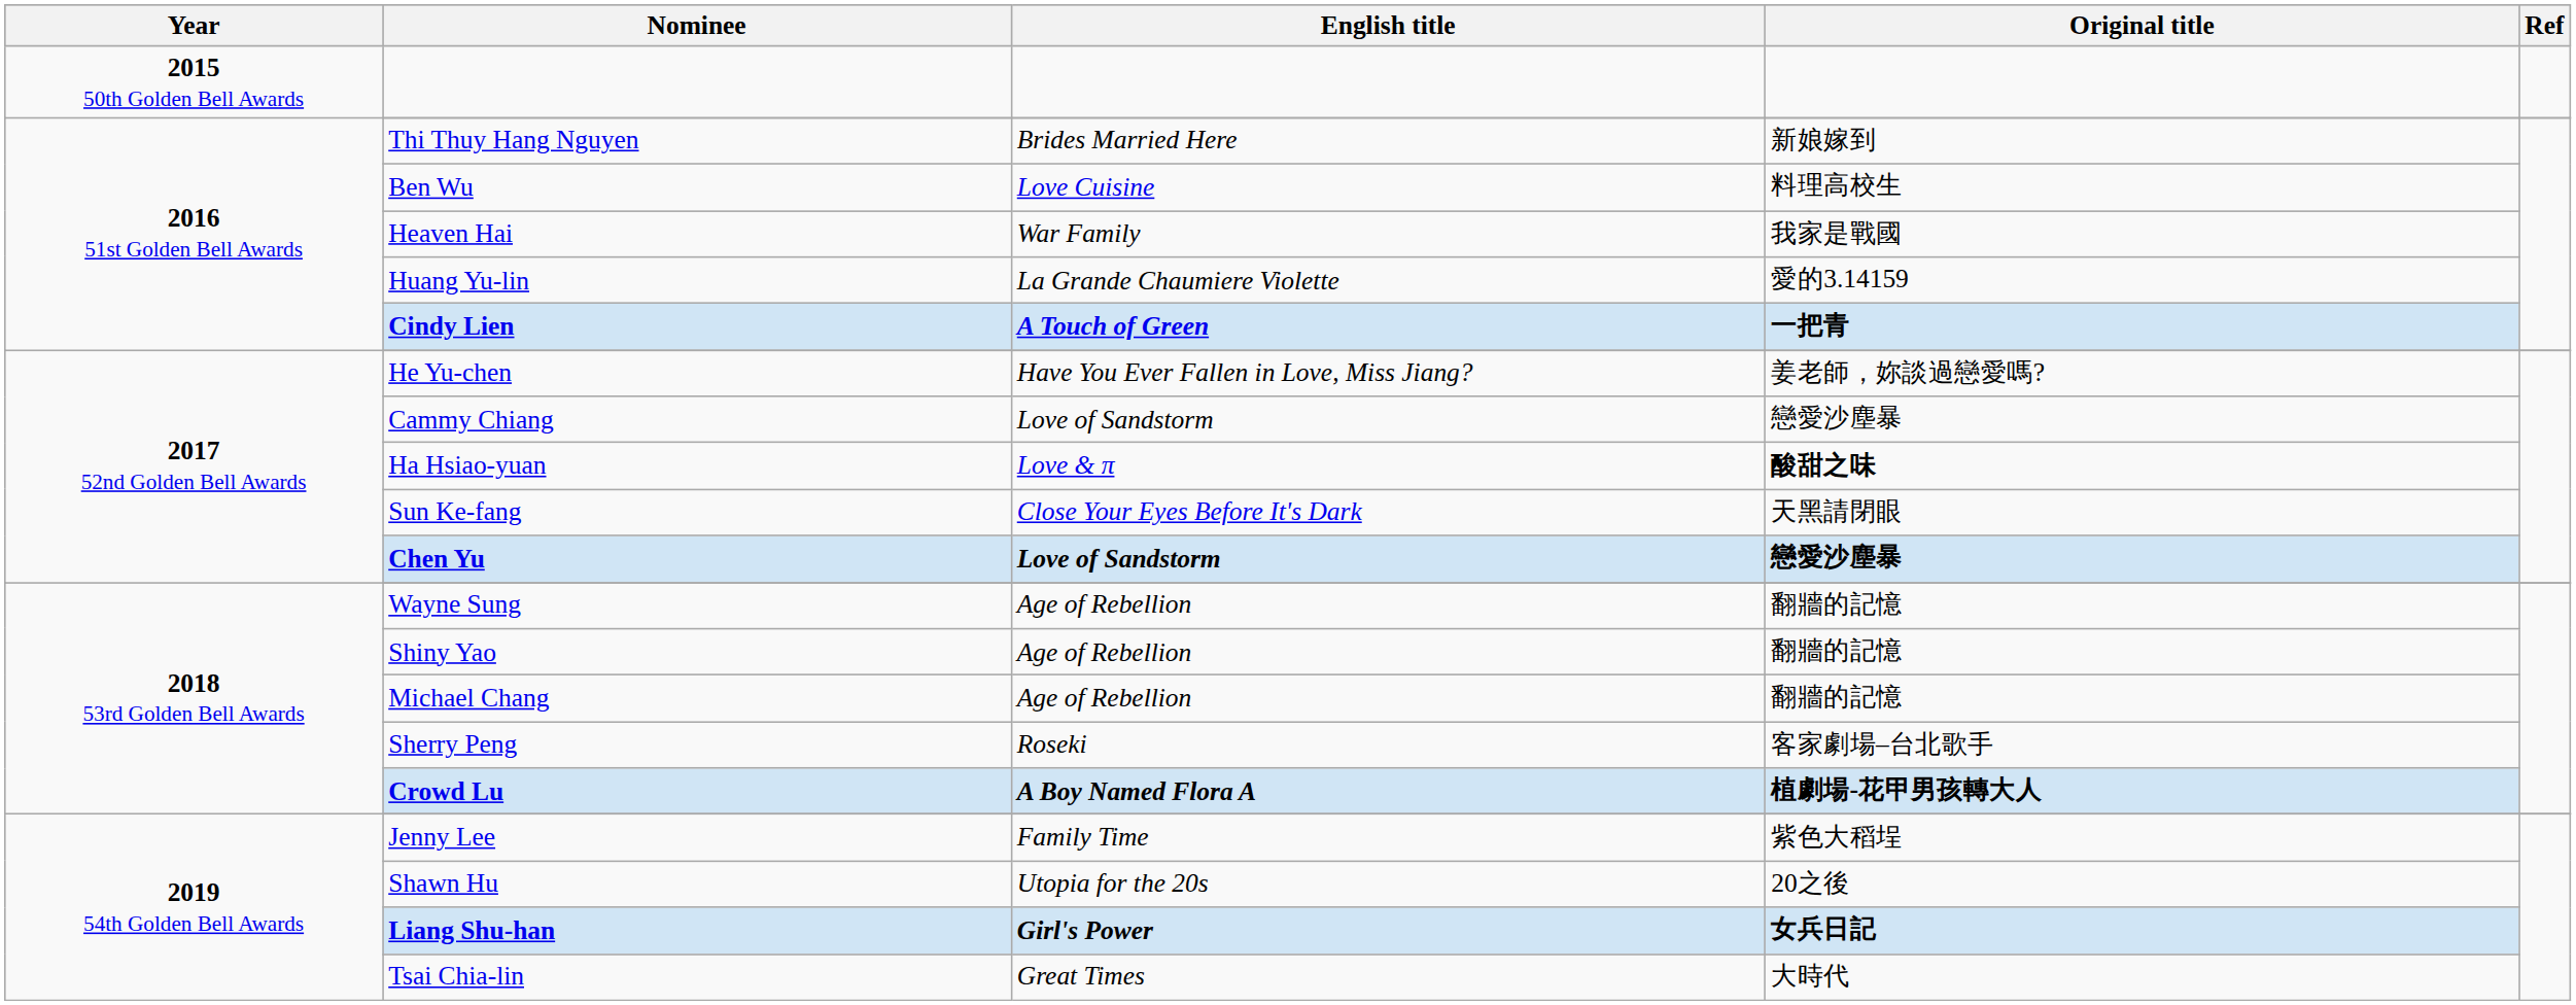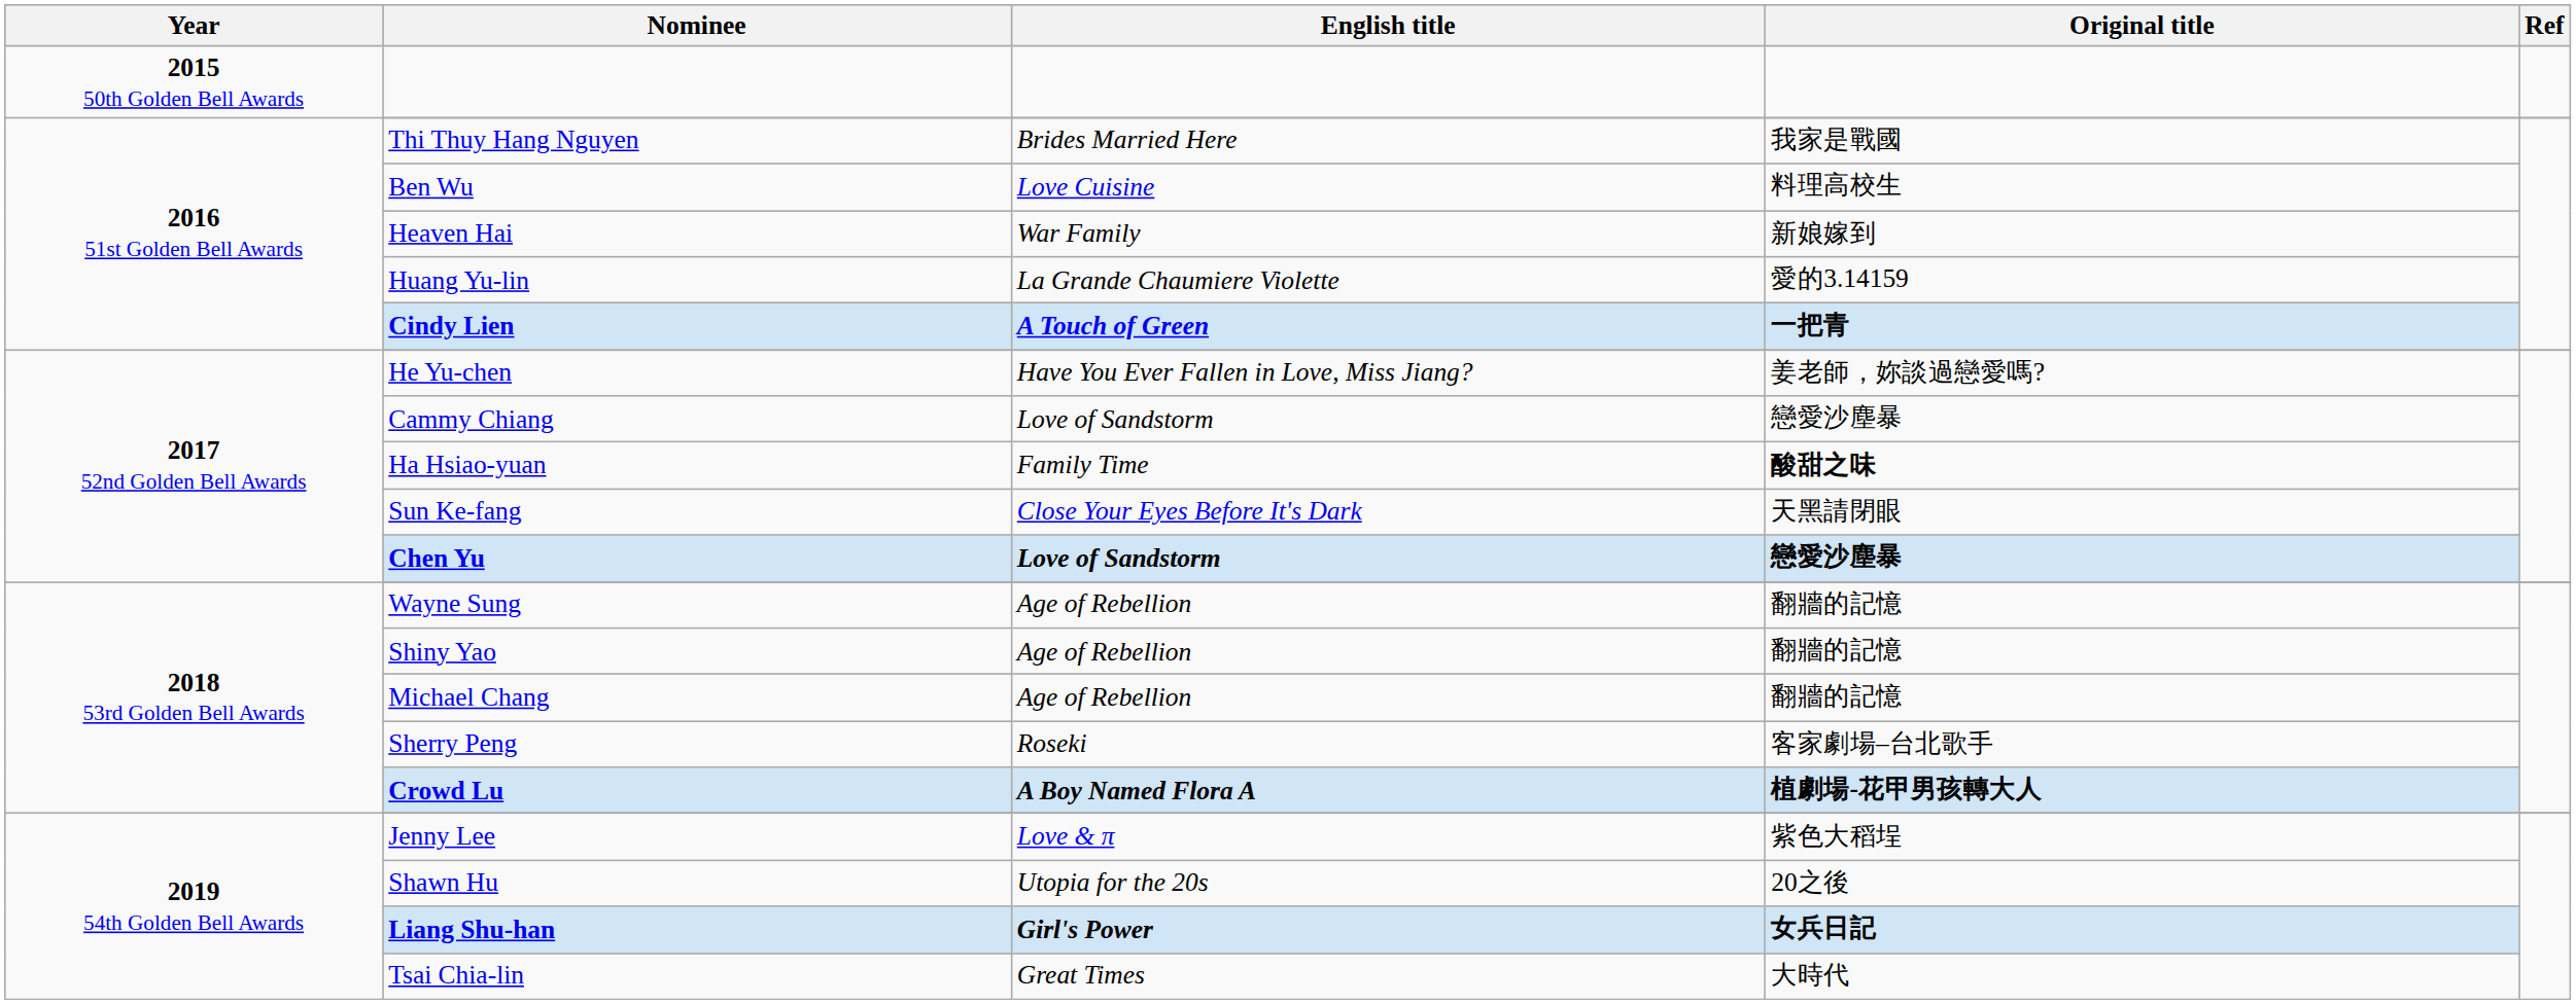Thi Thuy Hang Nguyen | Original title: 新娘嫁到 -> 我家是戰國
Heaven Hai | Original title: 我家是戰國 -> 新娘嫁到
Ha Hsiao-yuan | English title: Love & π -> Family Time
Jenny Lee | English title: Family Time -> Love & π
